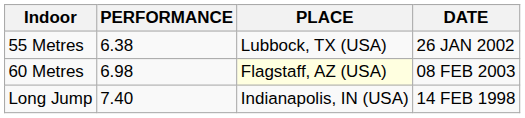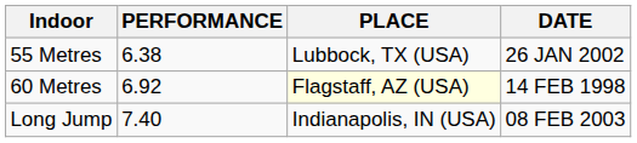60 Metres | PERFORMANCE: 6.98 -> 6.92
60 Metres | DATE: 08 FEB 2003 -> 14 FEB 1998
Long Jump | DATE: 14 FEB 1998 -> 08 FEB 2003
